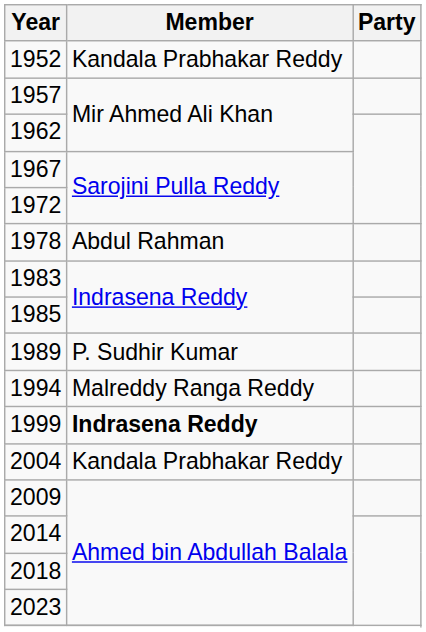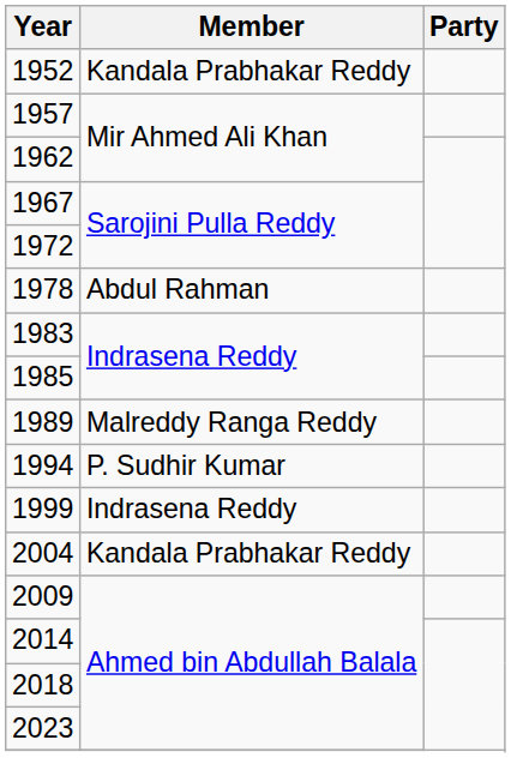1989 | Member: P. Sudhir Kumar -> Malreddy Ranga Reddy
1994 | Member: Malreddy Ranga Reddy -> P. Sudhir Kumar
1999 | Member: bold -> normal
